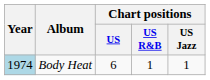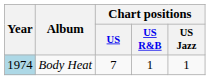Body Heat | Chart positions / US: 6 -> 7
